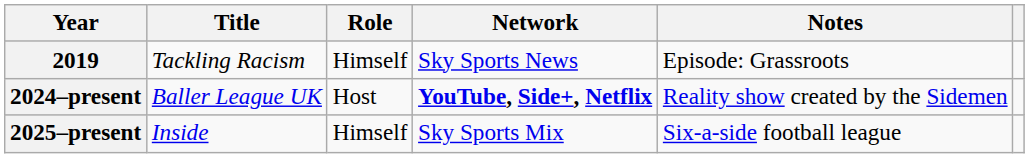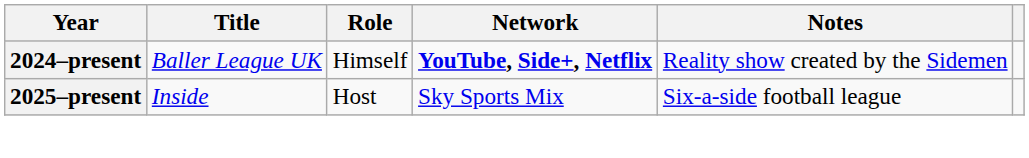- row: 2019 | Tackling Racism | Himself | Sky Sports News | Episode: Grassroots
2024–present | Role: Host -> Himself
2025–present | Role: Himself -> Host
